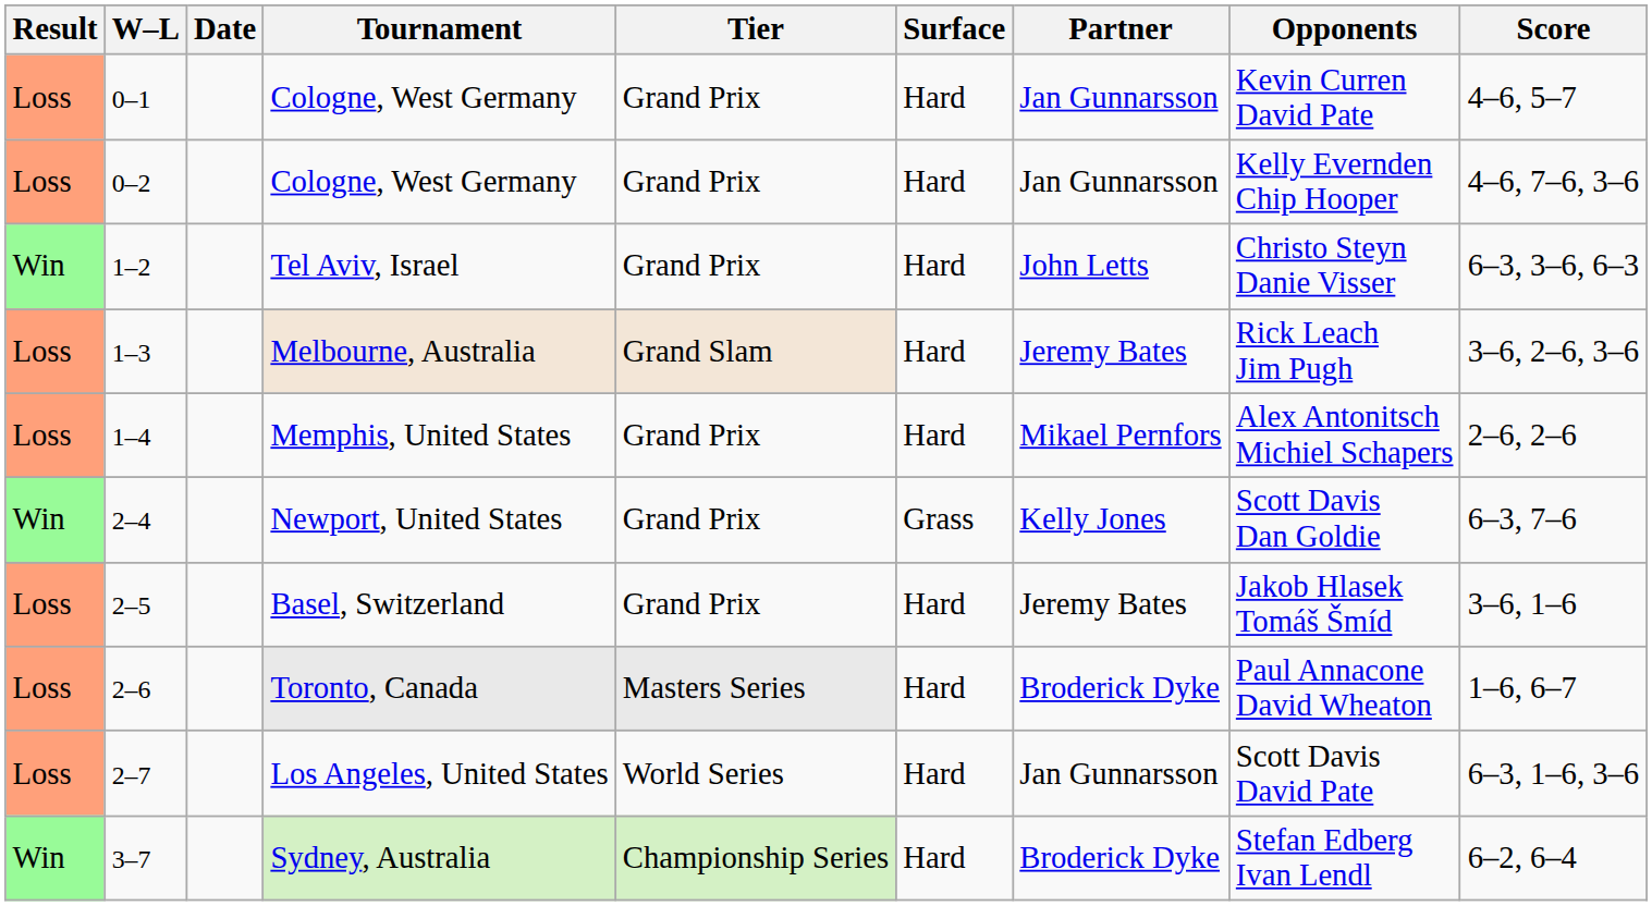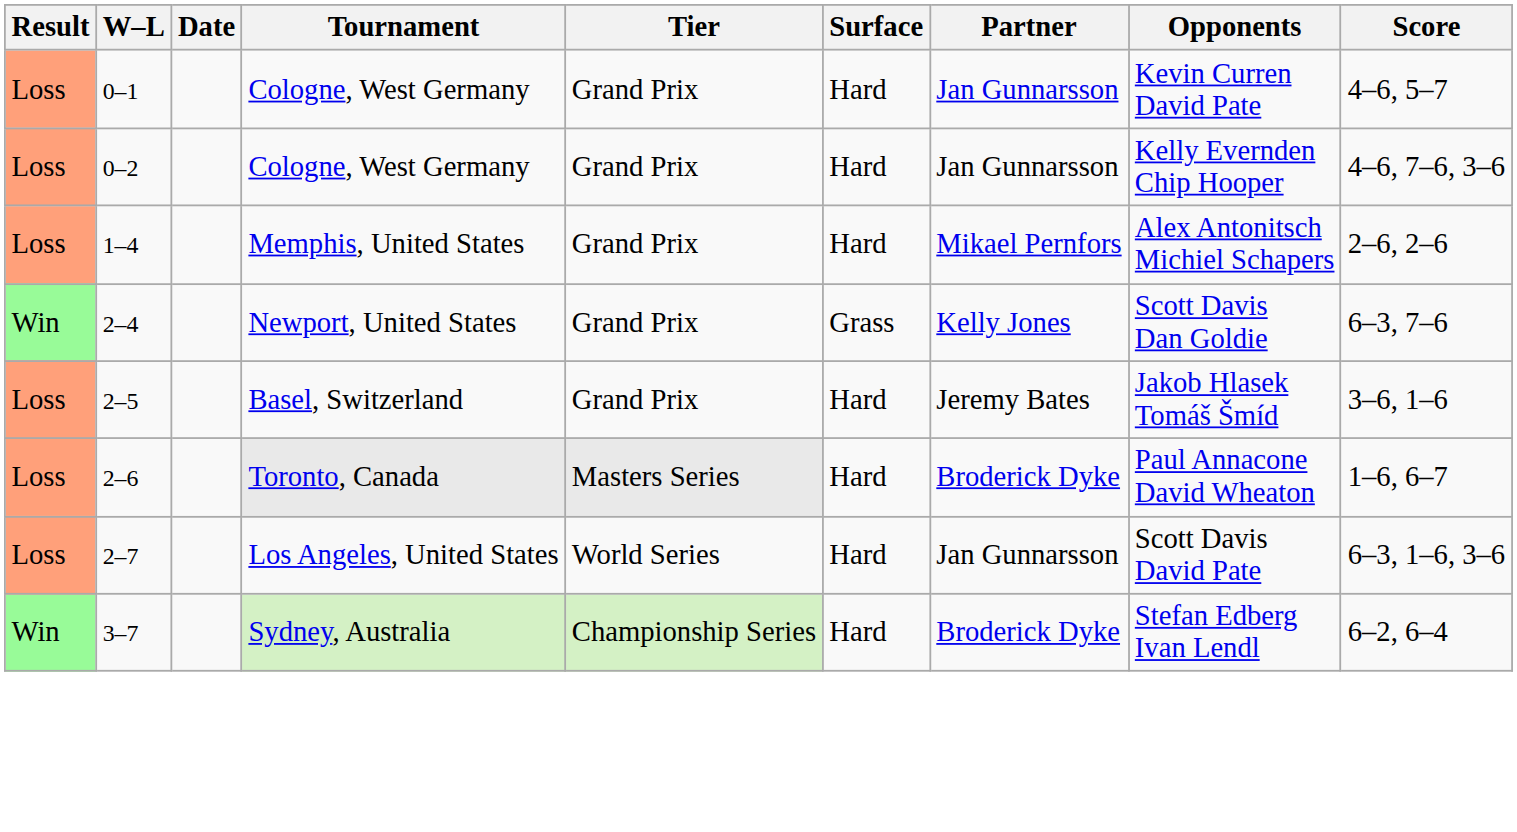- row: Win | 1–2 | Tel Aviv, Israel | Grand Prix | Hard | John Letts | Christo Steyn Danie Visser | 6–3, 3–6, 6–3
- row: Loss | 1–3 | Melbourne, Australia | Grand Slam | Hard | Jeremy Bates | Rick Leach Jim Pugh | 3–6, 2–6, 3–6
